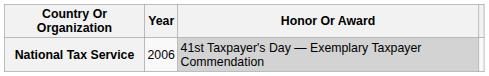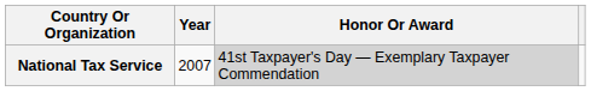National Tax Service | Year: 2006 -> 2007
